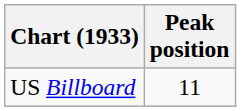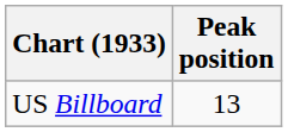US Billboard | Peak position: 11 -> 13
